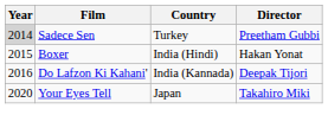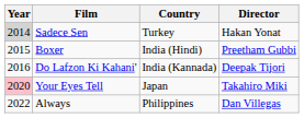Sadece Sen | Director: Preetham Gubbi -> Hakan Yonat
Boxer | Director: Hakan Yonat -> Preetham Gubbi
Your Eyes Tell | Year: no background -> pink background
+ row: 2022 | Always | Philippines | Dan Villegas
